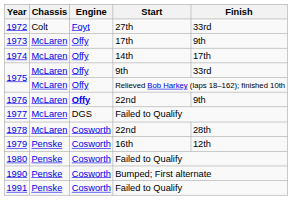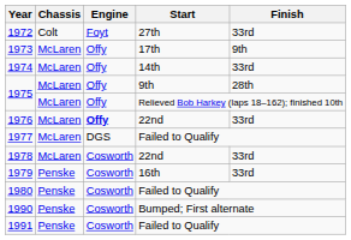1974 | Finish: 17th -> 33rd
1975 / 9th | Finish: 33rd -> 28th
1976 | Finish: 9th -> 33rd
1978 | Finish: 28th -> 33rd
1979 | Finish: 12th -> 33rd
